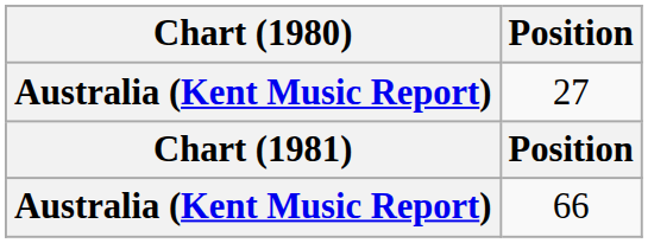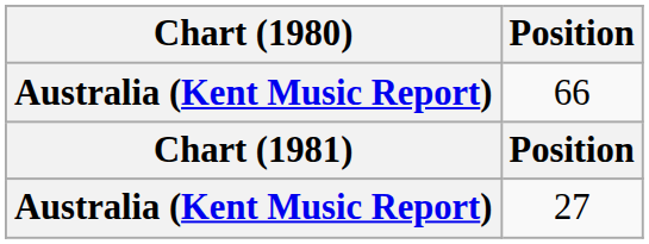rows swapped: 66 <-> 27
